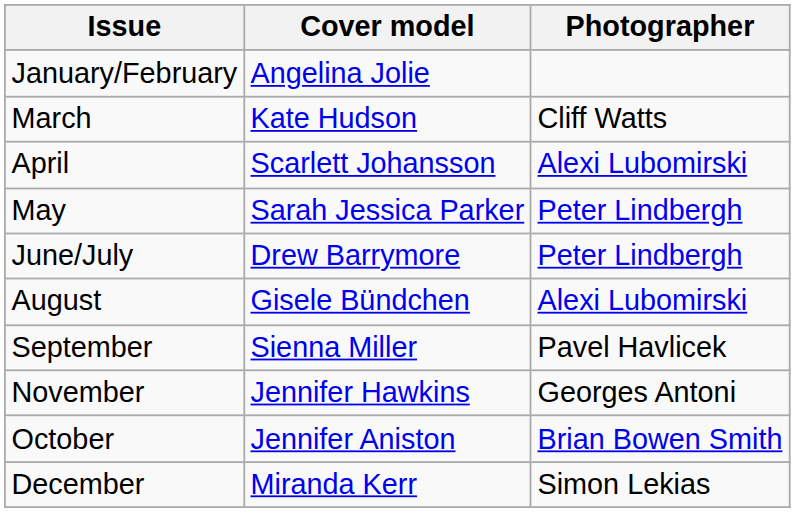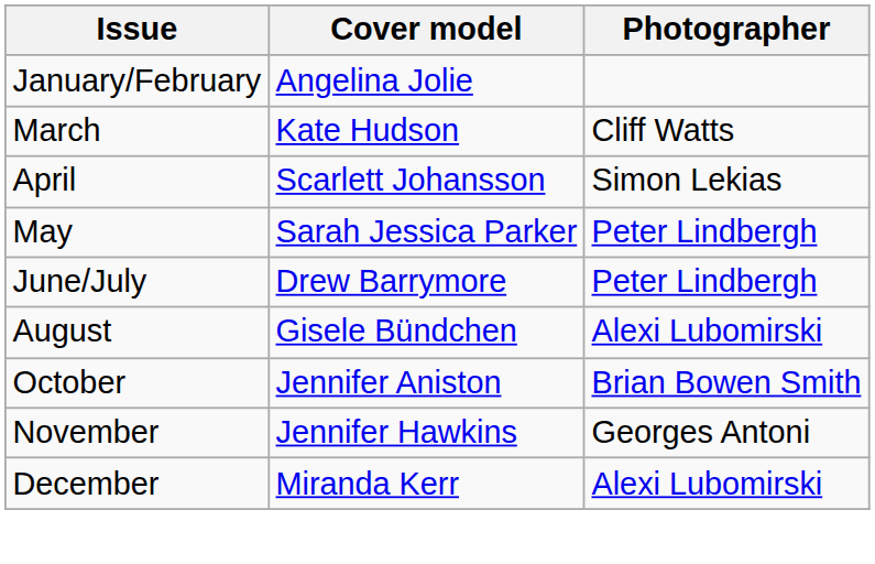April | Photographer: Alexi Lubomirski -> Simon Lekias
- row: September | Sienna Miller | Pavel Havlicek
rows swapped: October <-> November
December | Photographer: Simon Lekias -> Alexi Lubomirski
